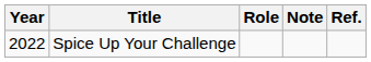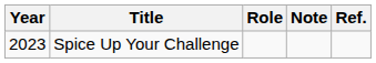Spice Up Your Challenge | Year: 2022 -> 2023
